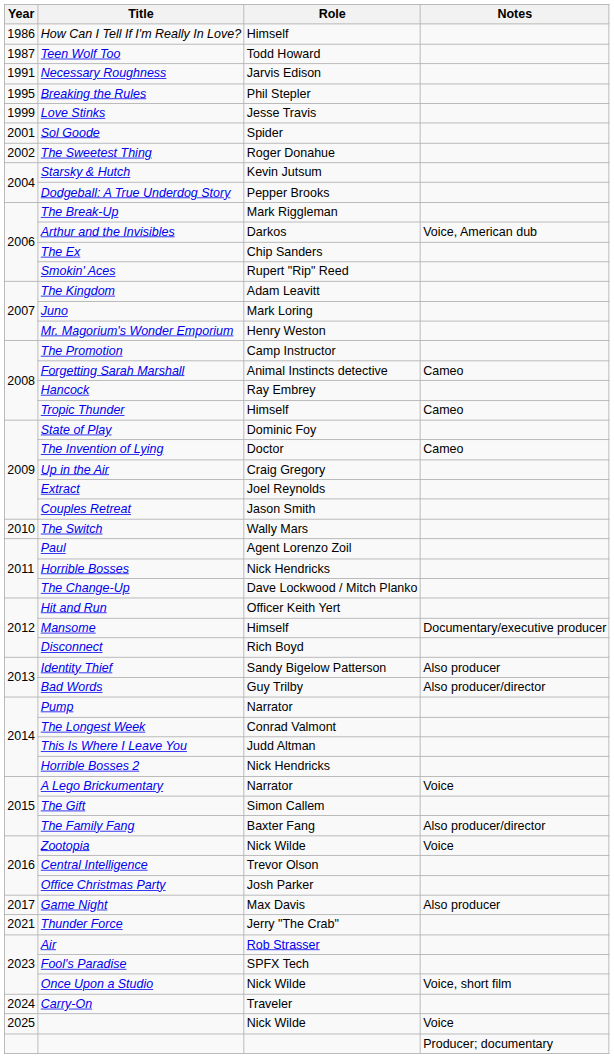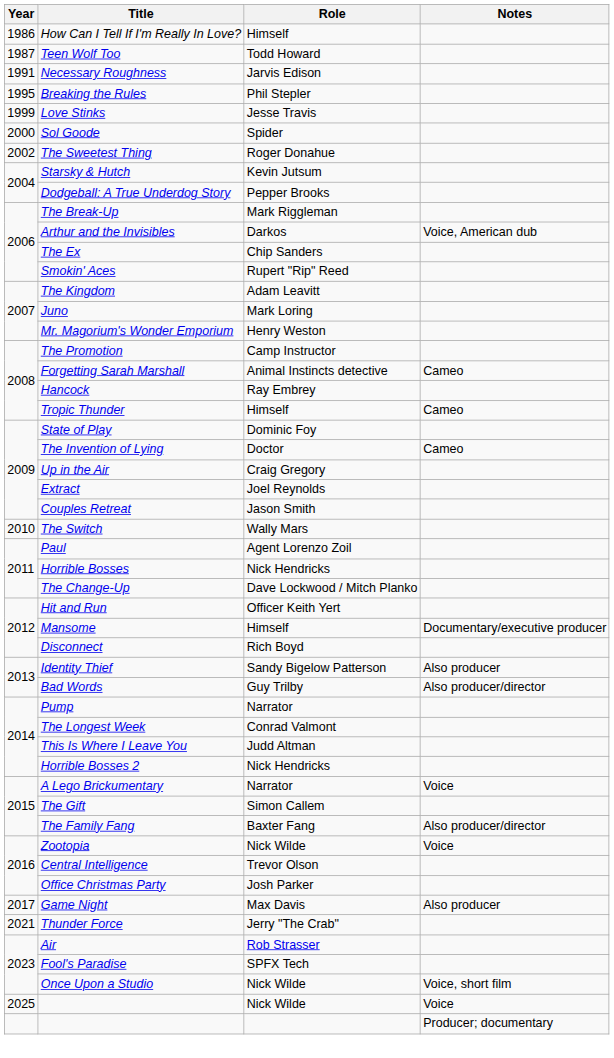Sol Goode | Year: 2001 -> 2000
- row: 2024 | Carry-On | Traveler
